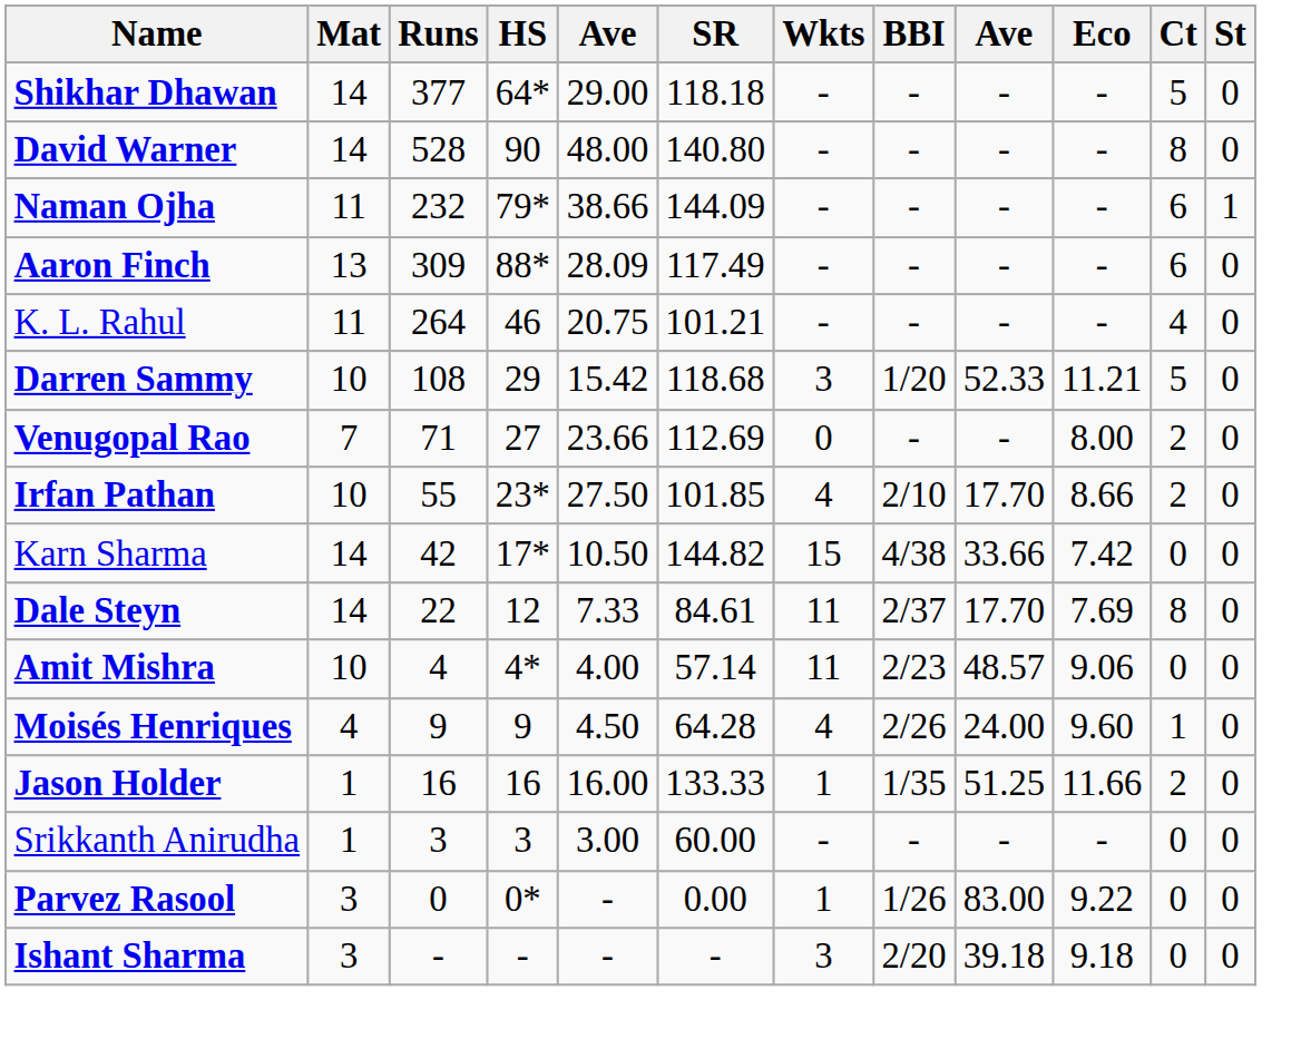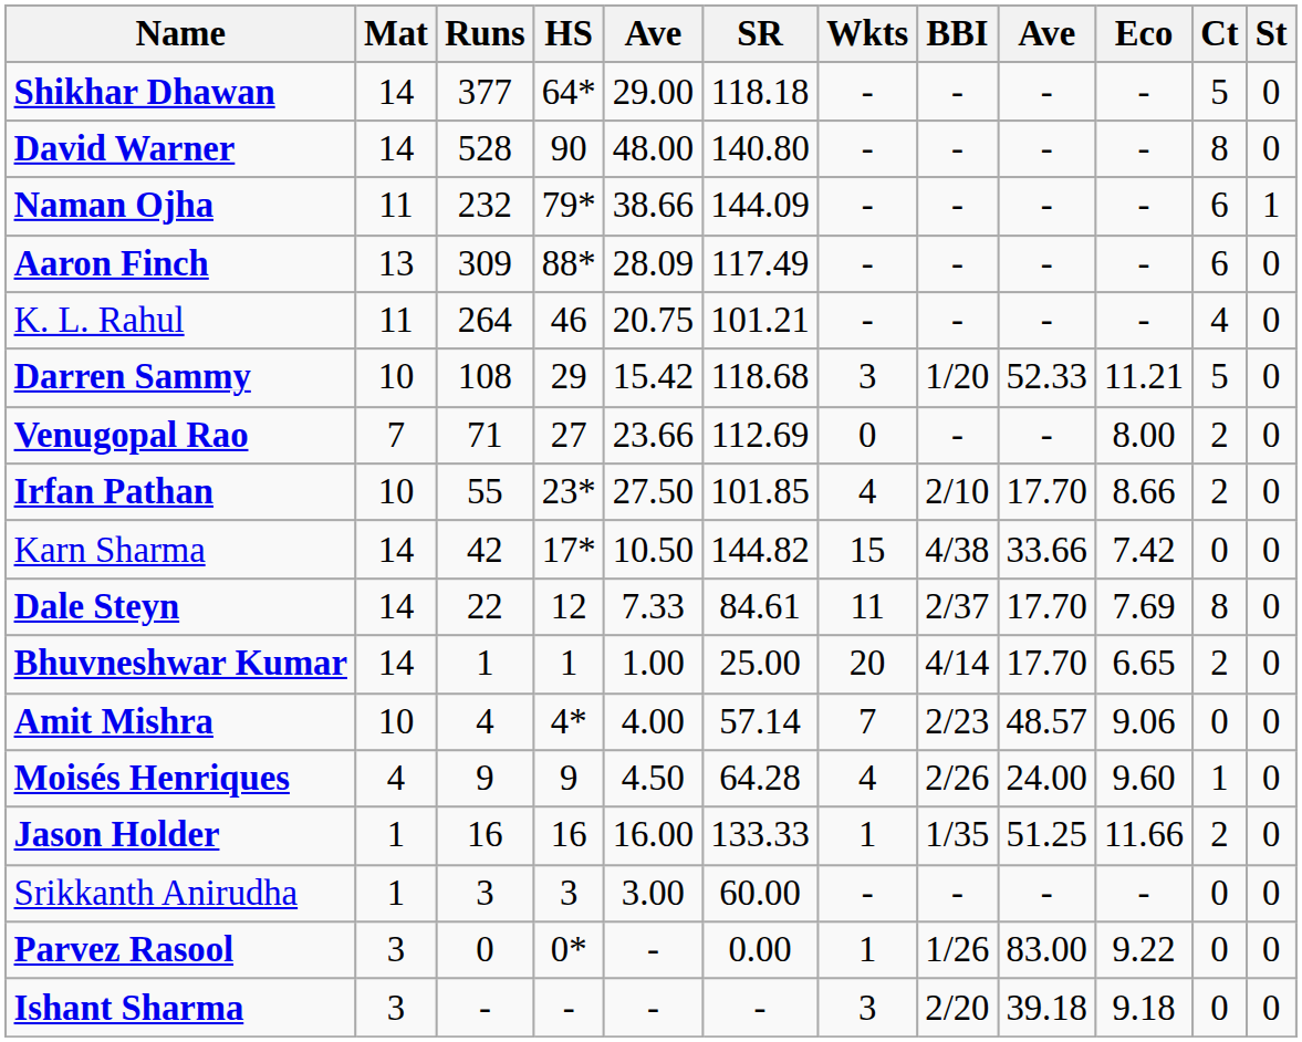+ row: Bhuvneshwar Kumar | 14 | 1 | 1 | 1.00 | 25.00 | 20 | 4/14 | 17.70 | 6.65 | 2 | 0
Amit Mishra | Wkts: 11 -> 7
